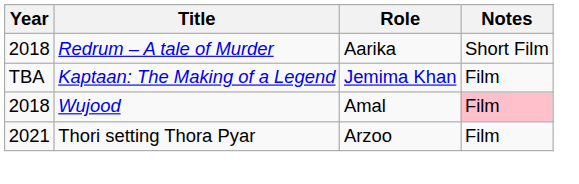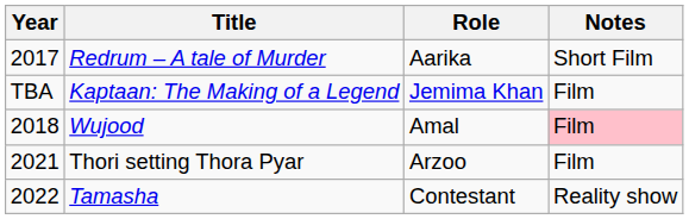Redrum – A tale of Murder | Year: 2018 -> 2017
+ row: 2022 | Tamasha | Contestant | Reality show
